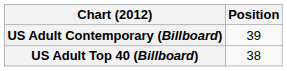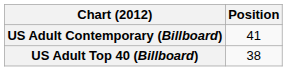US Adult Contemporary (Billboard) | Position: 39 -> 41
